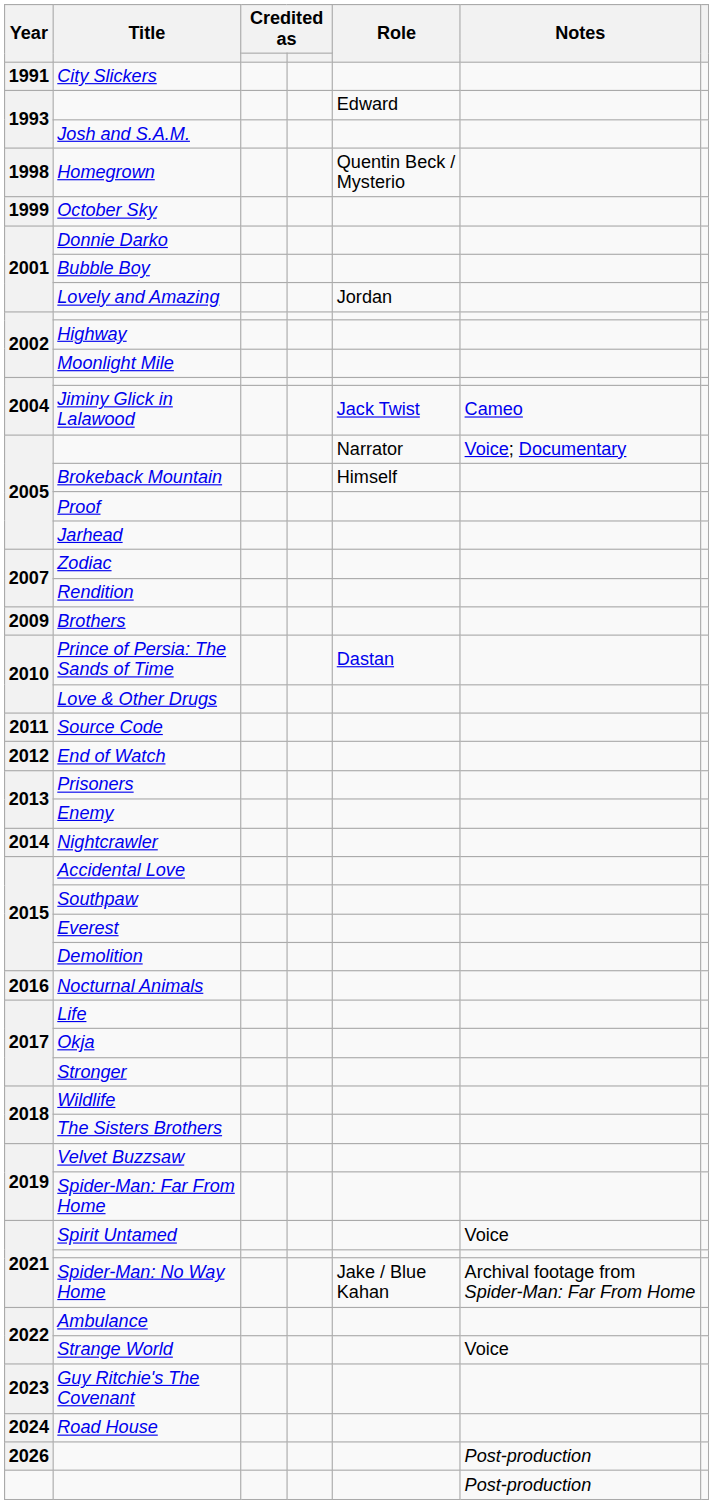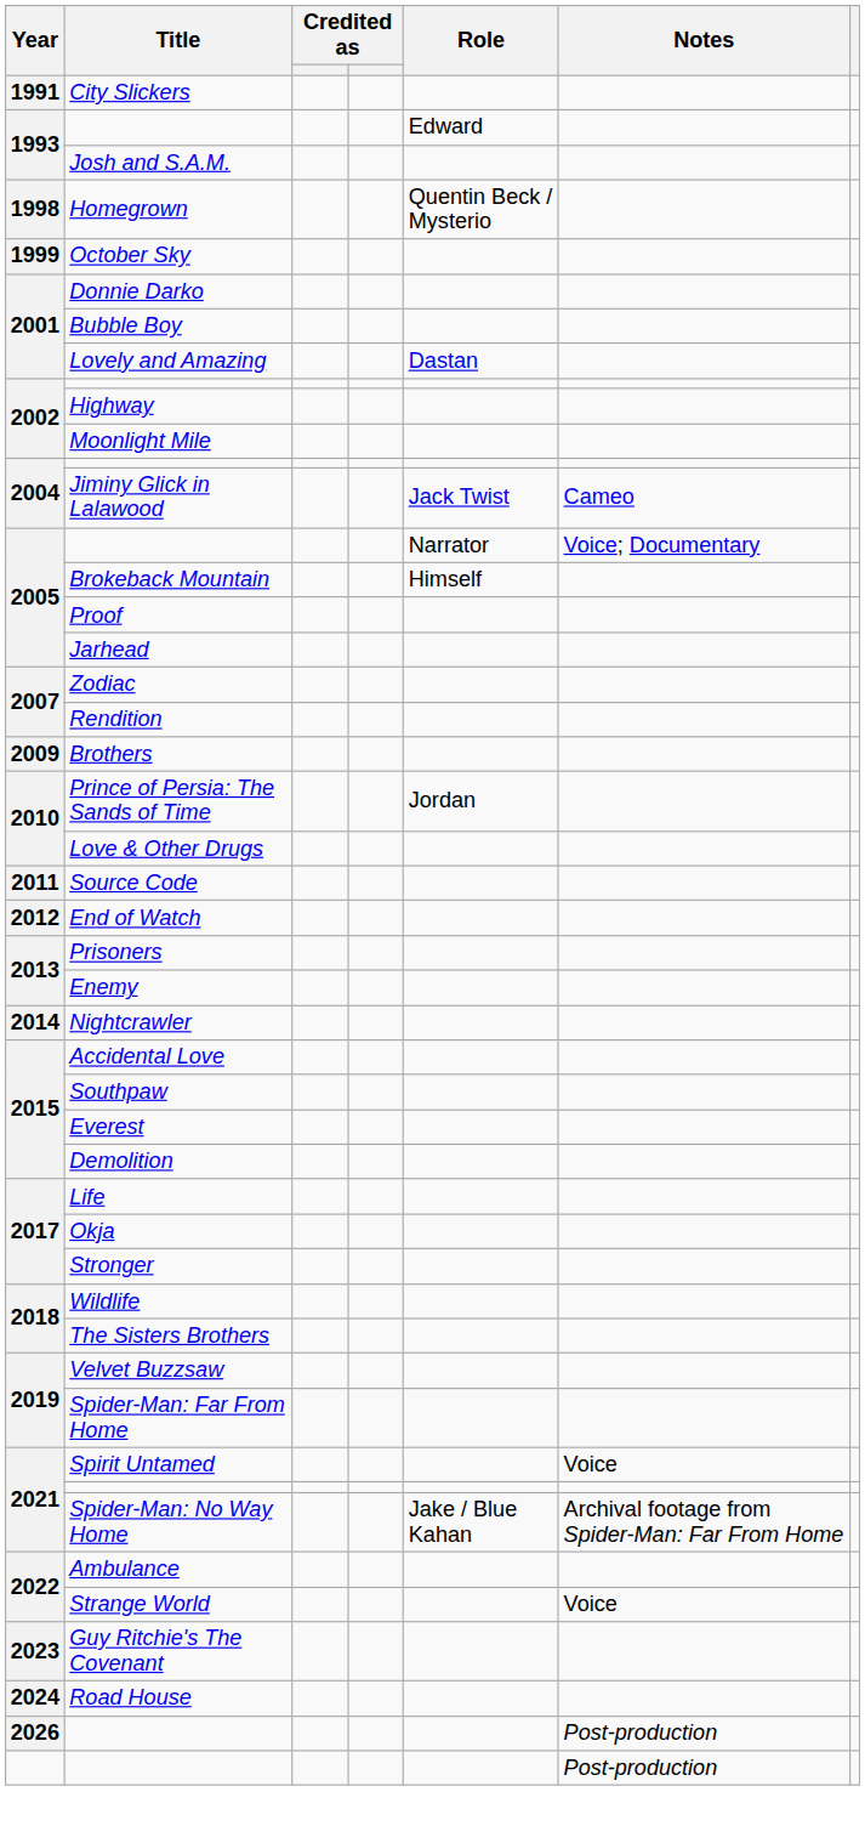Lovely and Amazing | Role: Jordan -> Dastan
Prince of Persia: The Sands of Time | Role: Dastan -> Jordan
- row: 2016 | Nocturnal Animals
